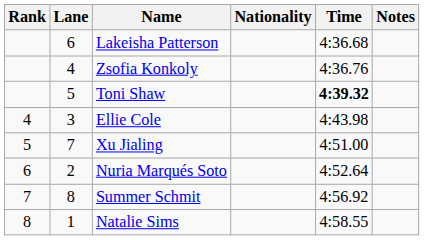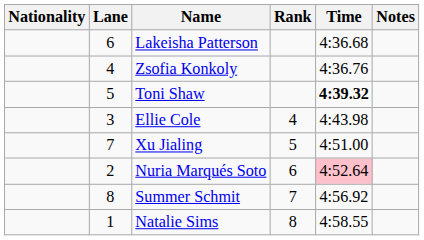columns swapped: Rank <-> Nationality
Nuria Marqués Soto | Time: no background -> pink background
